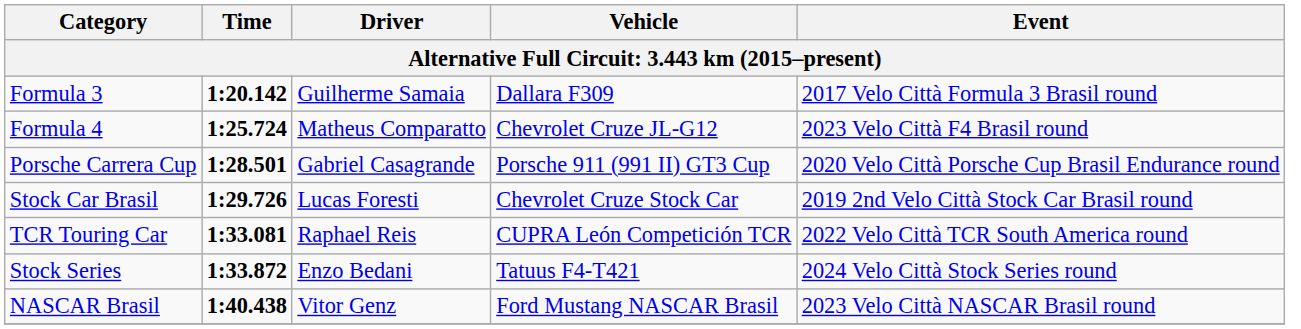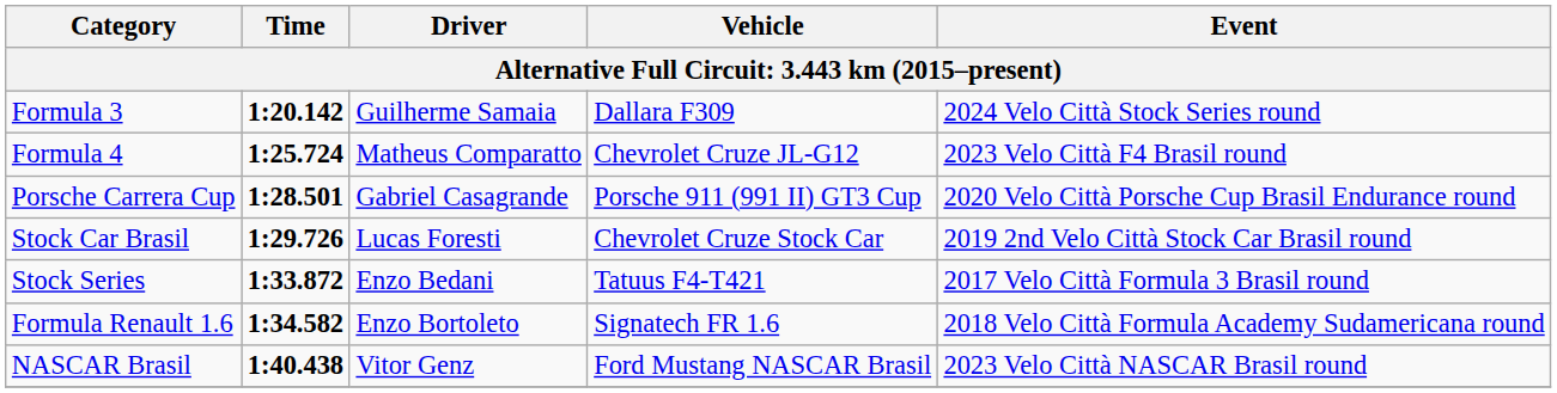Formula 3 | Event: 2017 Velo Città Formula 3 Brasil round -> 2024 Velo Città Stock Series round
- row: TCR Touring Car | 1:33.081 | Raphael Reis | CUPRA León Competición TCR | 2022 Velo Città TCR South America round
Stock Series | Event: 2024 Velo Città Stock Series round -> 2017 Velo Città Formula 3 Brasil round
+ row: Formula Renault 1.6 | 1:34.582 | Enzo Bortoleto | Signatech FR 1.6 | 2018 Velo Città Formula Academy Sudamericana round
